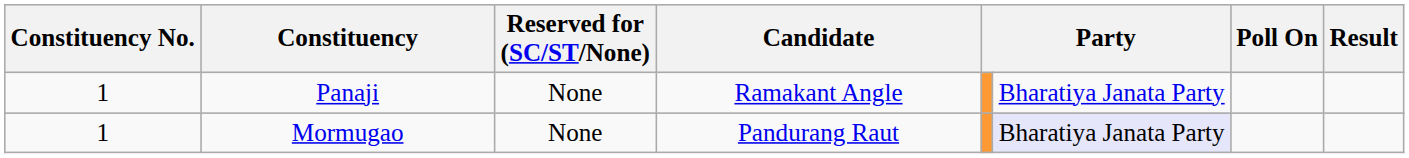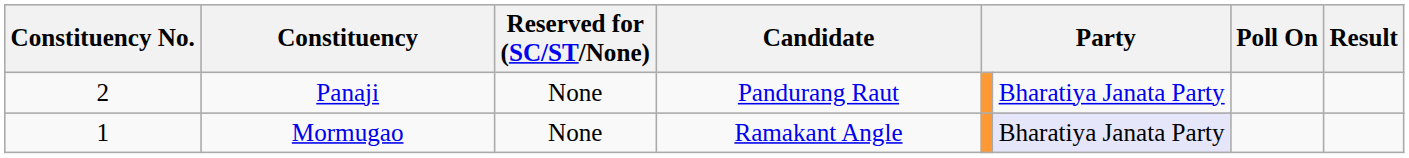Panaji | Constituency No.: 1 -> 2
Panaji | Candidate: Ramakant Angle -> Pandurang Raut
Mormugao | Candidate: Pandurang Raut -> Ramakant Angle
